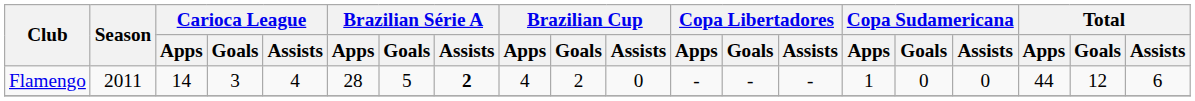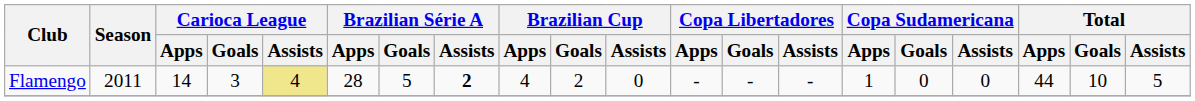Flamengo | Carioca League / Assists: no background -> khaki background
Flamengo | Total / Goals: 12 -> 10
Flamengo | Total / Assists: 6 -> 5
